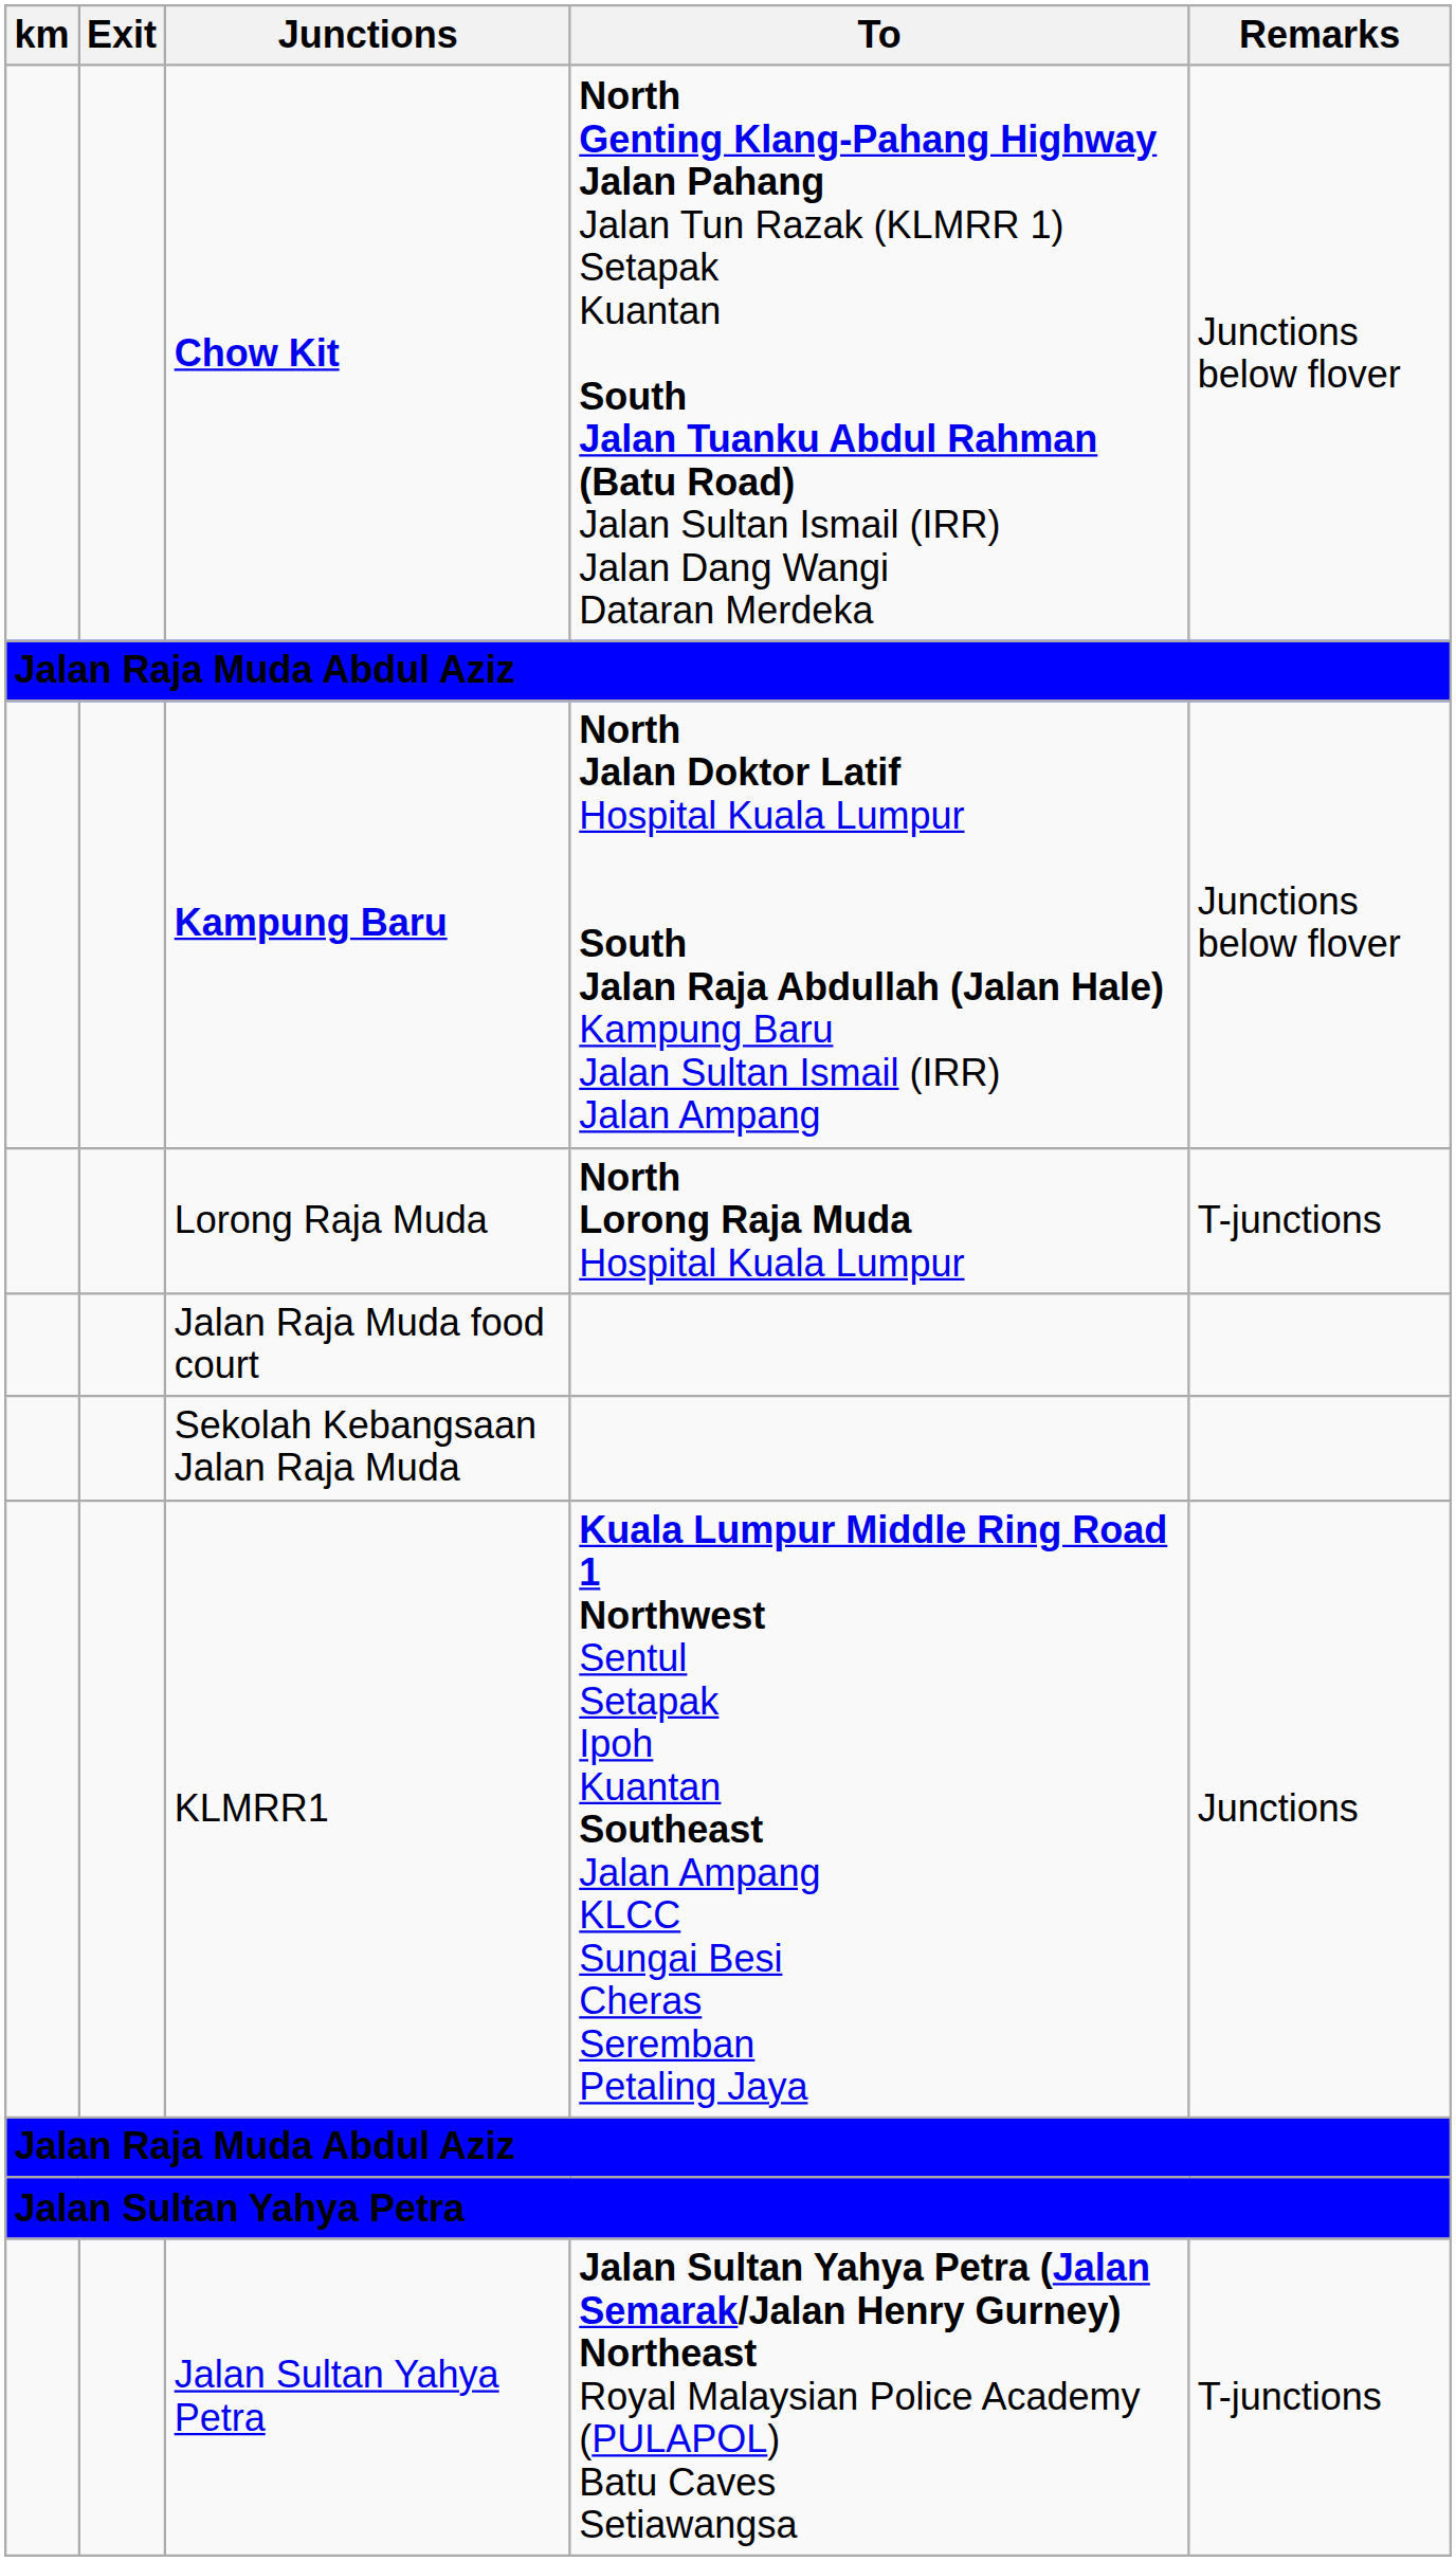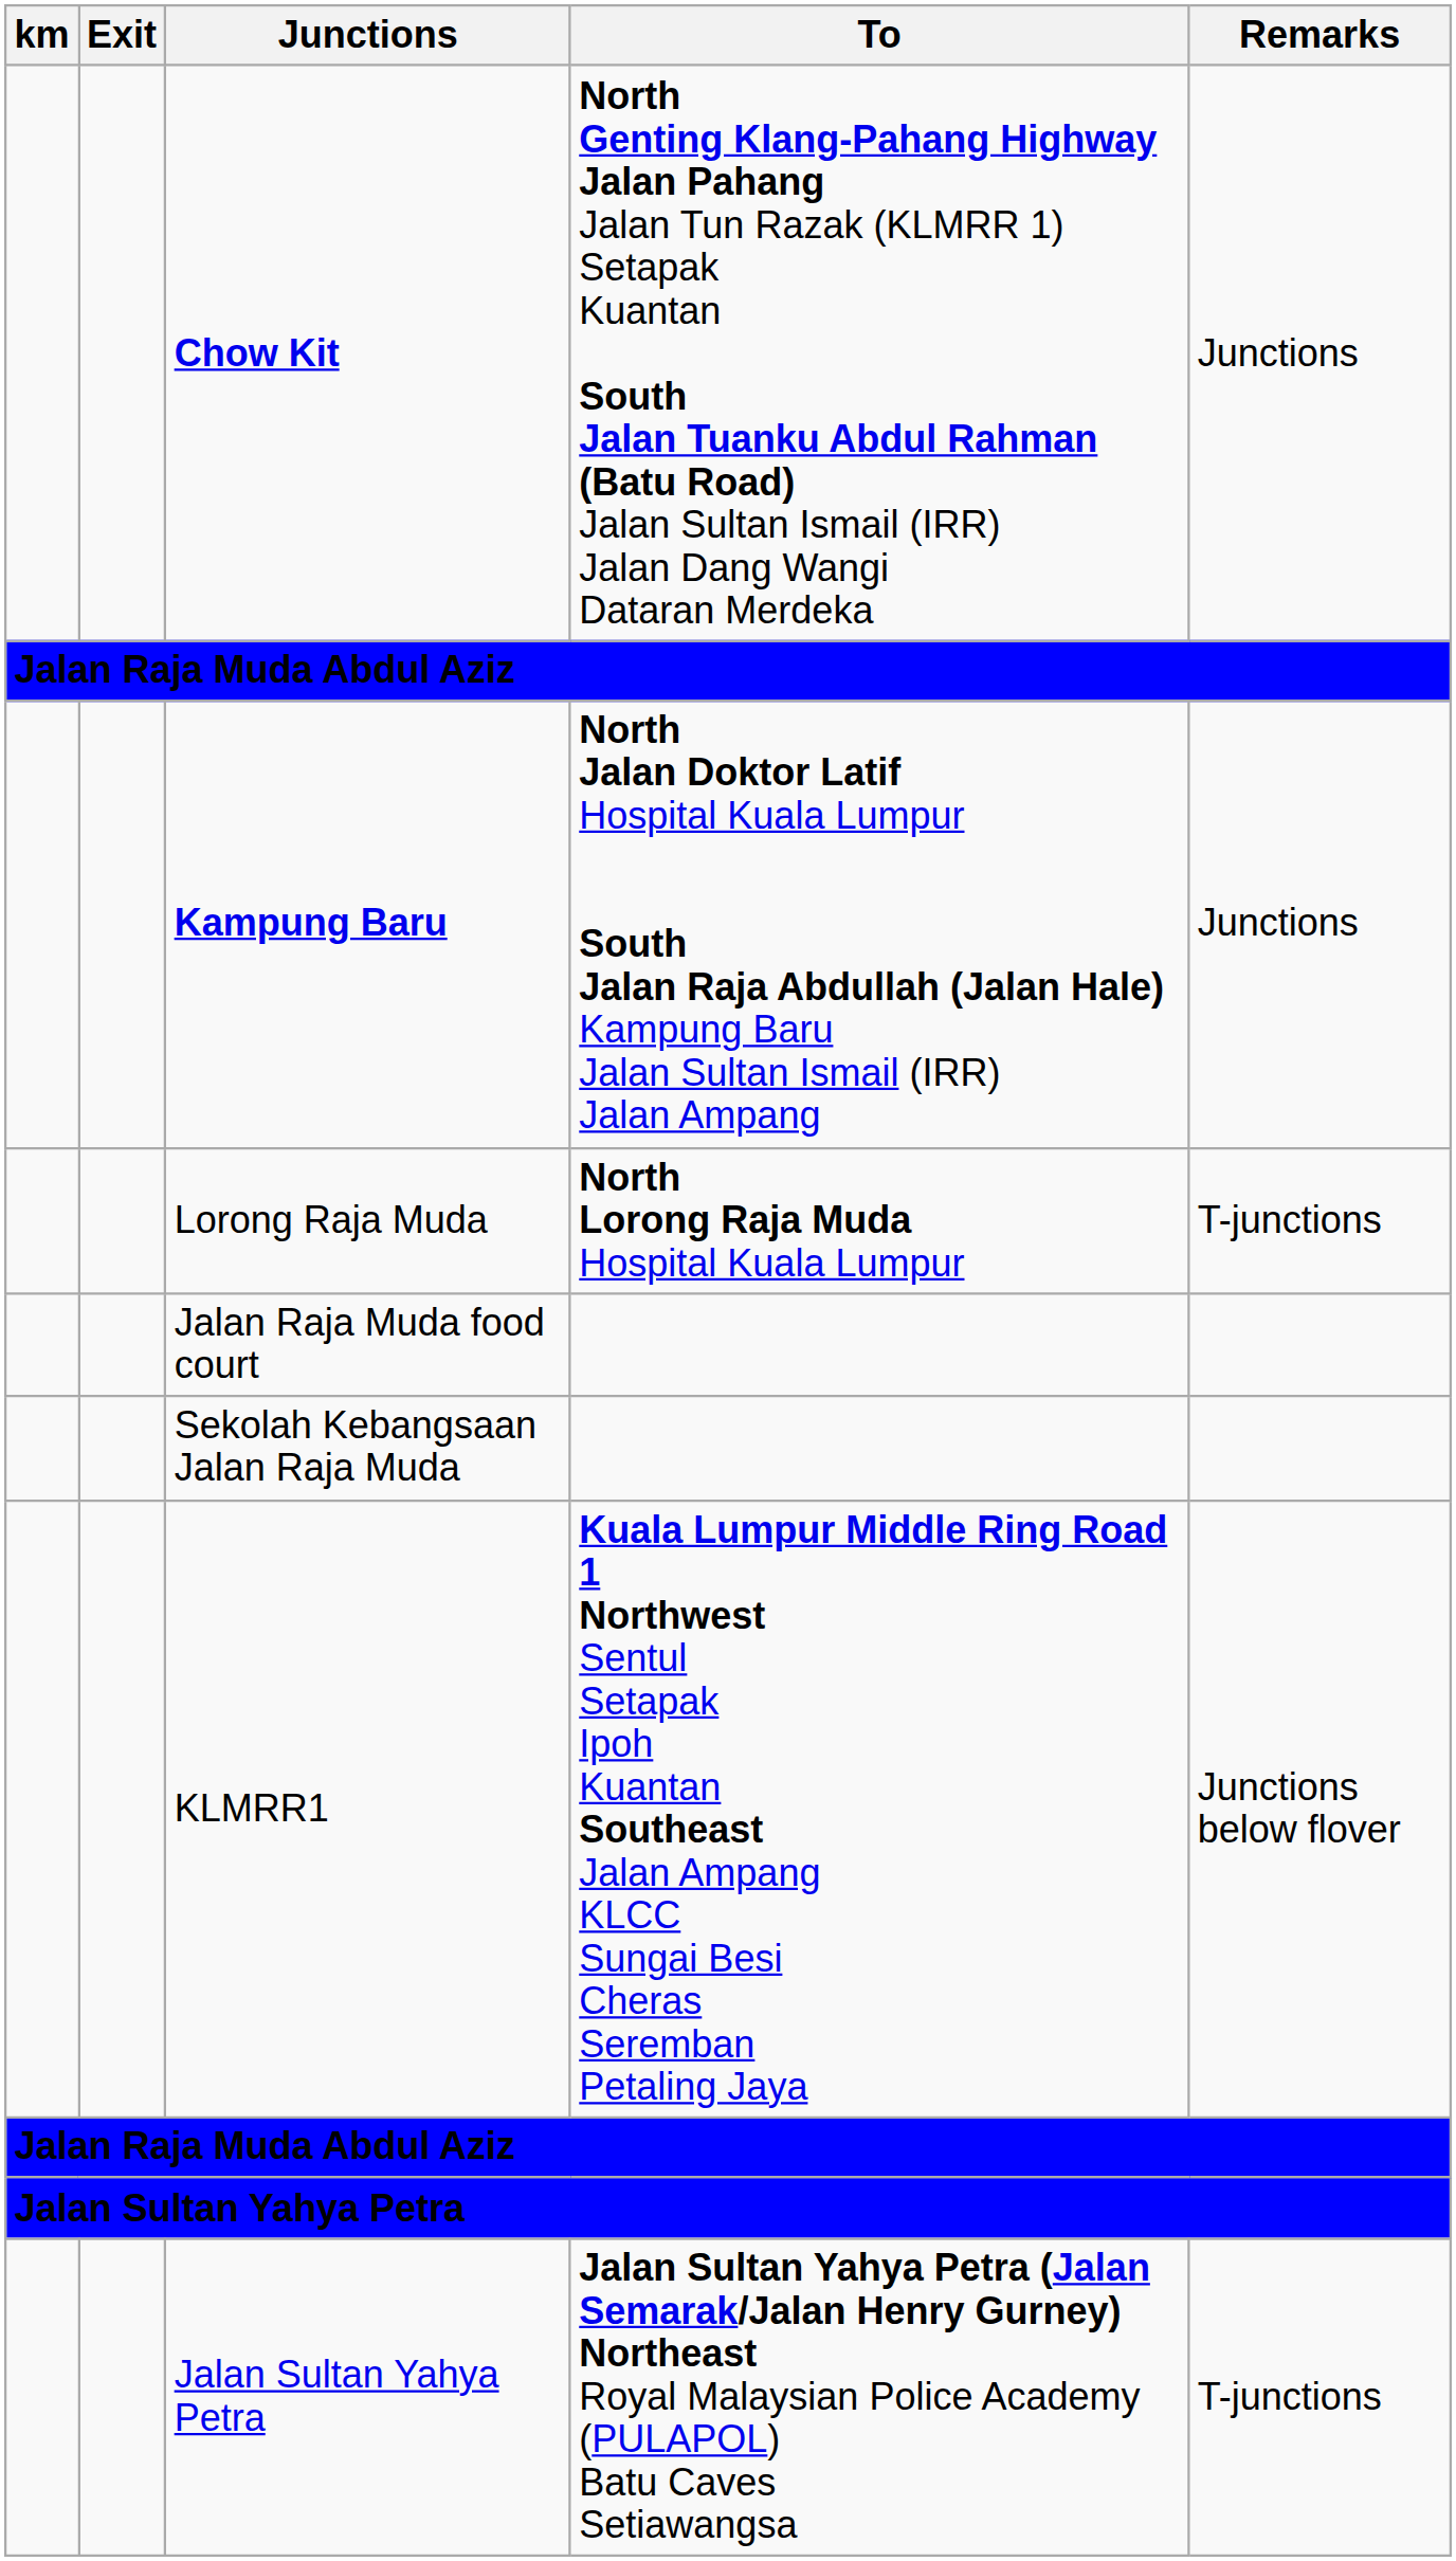Chow Kit | Remarks: Junctions below flover -> Junctions
Kampung Baru | Remarks: Junctions below flover -> Junctions
KLMRR1 | Remarks: Junctions -> Junctions below flover
